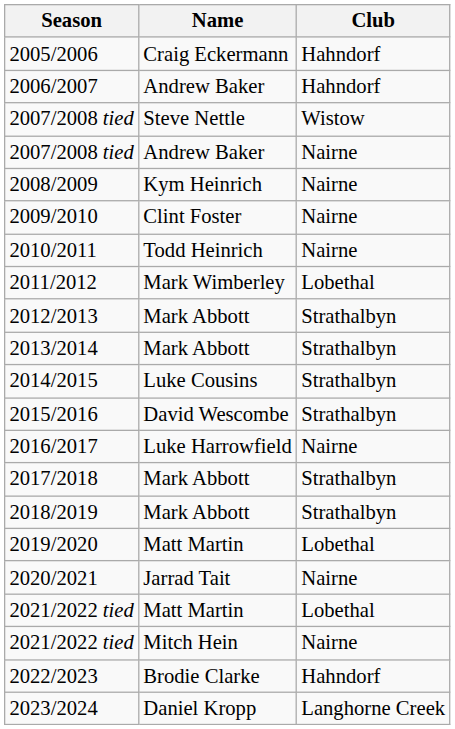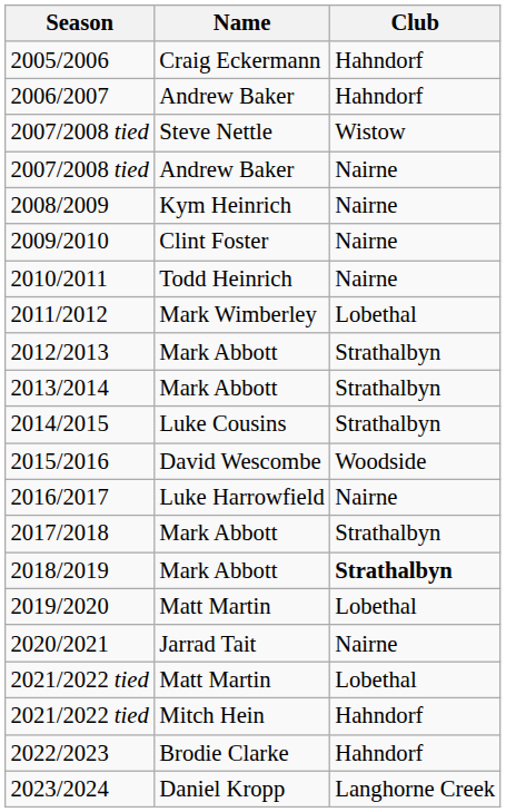2015/2016 | Club: Strathalbyn -> Woodside
2018/2019 | Club: normal -> bold
2021/2022 tied / Mitch Hein | Club: Nairne -> Hahndorf
